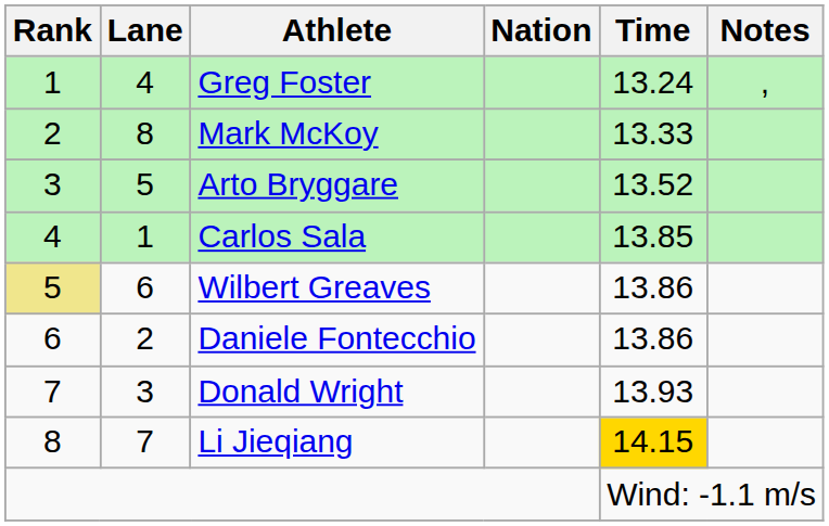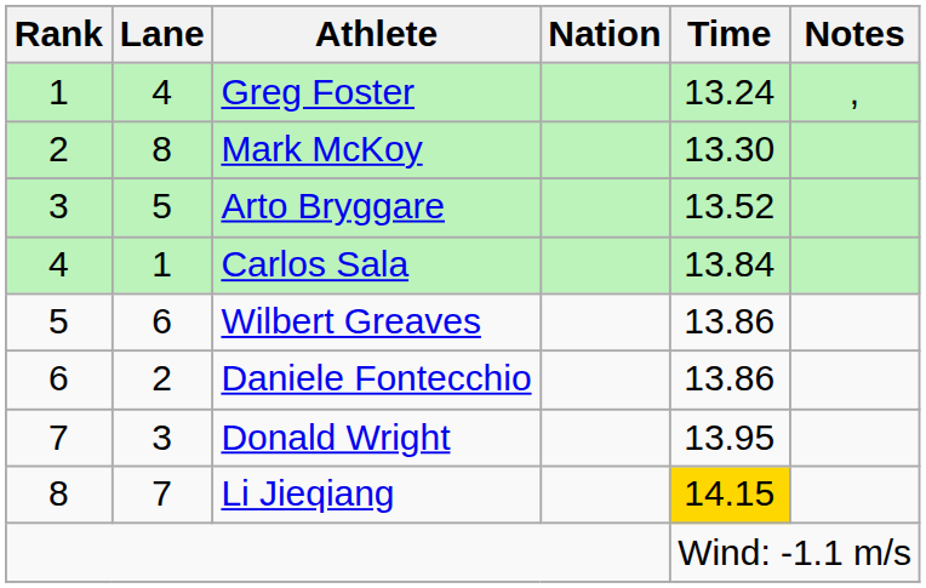Mark McKoy | Time: 13.33 -> 13.30
Carlos Sala | Time: 13.85 -> 13.84
Wilbert Greaves | Rank: khaki background -> no background
Donald Wright | Time: 13.93 -> 13.95
